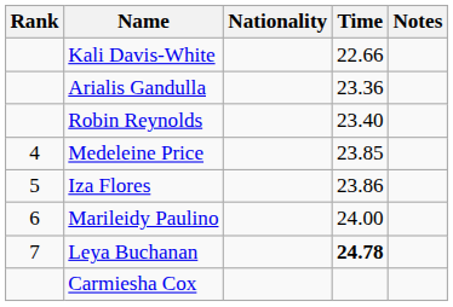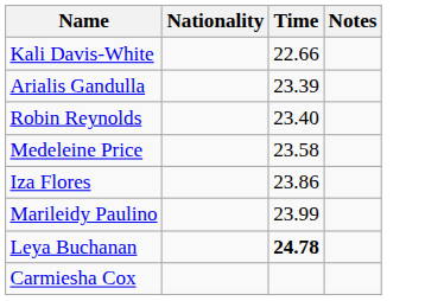- column: Rank | 4 | 5 | 6 | 7
Arialis Gandulla | Time: 23.36 -> 23.39
Medeleine Price | Time: 23.85 -> 23.58
Marileidy Paulino | Time: 24.00 -> 23.99
